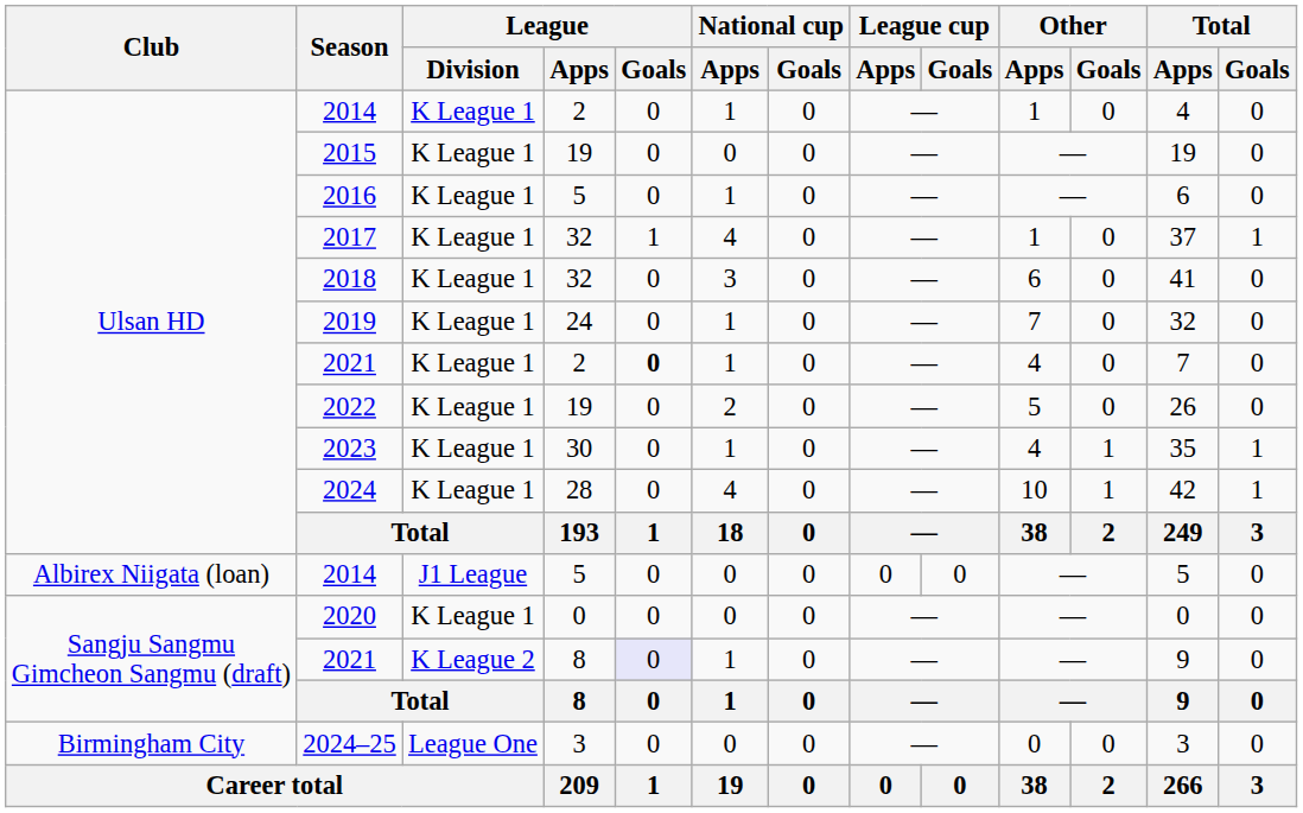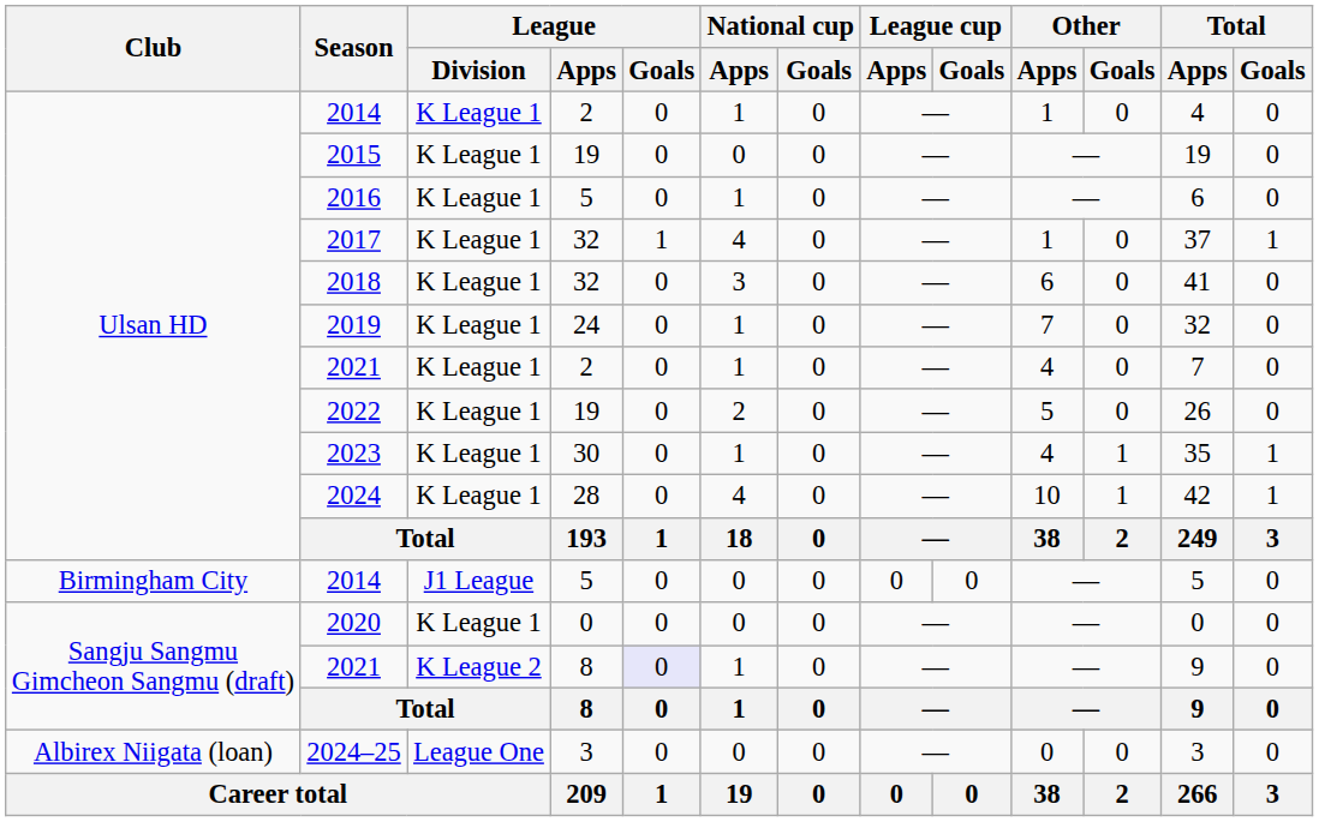2021 / 2 | League / Goals: bold -> normal
2014 / 5 | Club: Albirex Niigata (loan) -> Birmingham City
2024–25 | Club: Birmingham City -> Albirex Niigata (loan)
